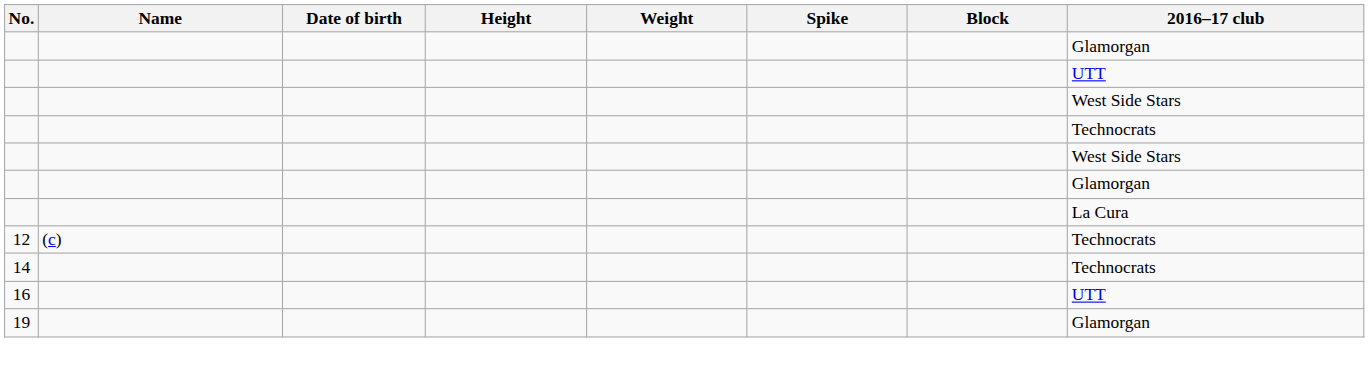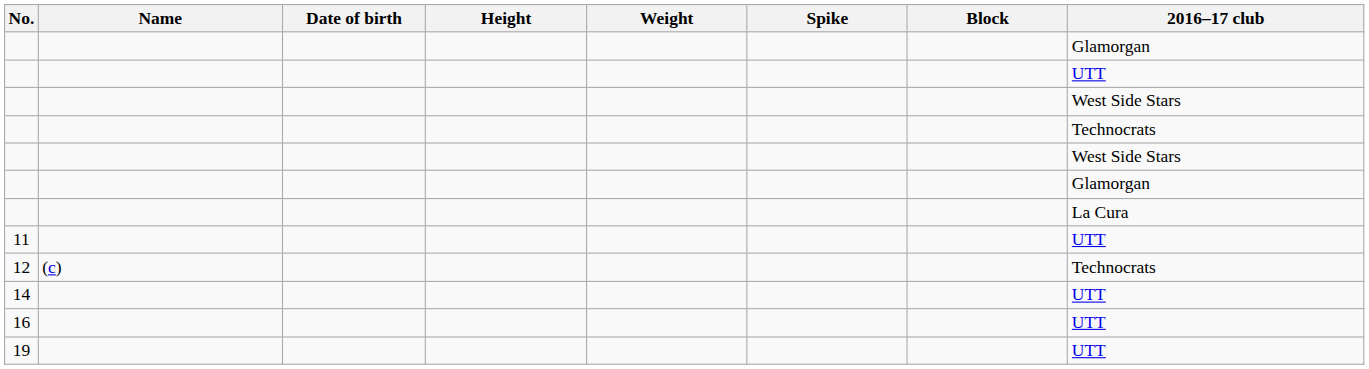+ row: 11 | UTT
14 | 2016–17 club: Technocrats -> UTT
19 | 2016–17 club: Glamorgan -> UTT
